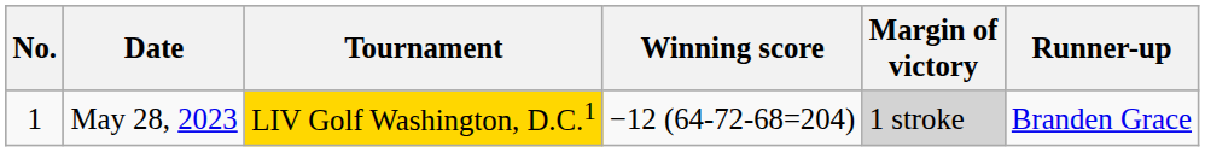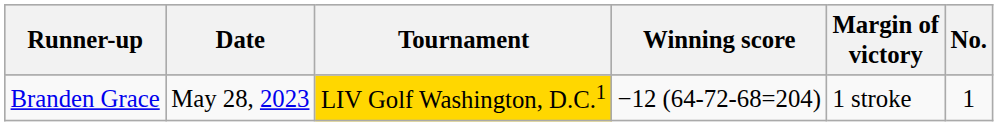columns swapped: No. <-> Runner-up
May 28, 2023 | Margin of victory: lightgrey background -> no background
